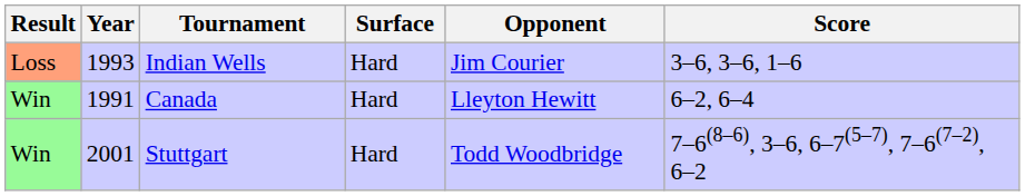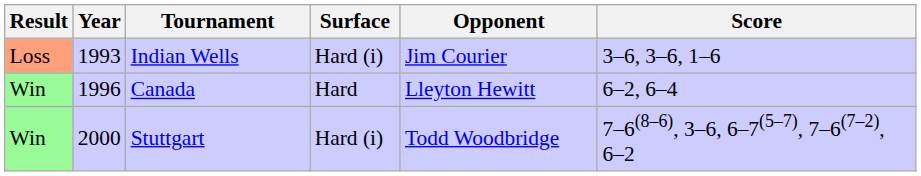Indian Wells | Surface: Hard -> Hard (i)
Canada | Year: 1991 -> 1996
Stuttgart | Year: 2001 -> 2000
Stuttgart | Surface: Hard -> Hard (i)
